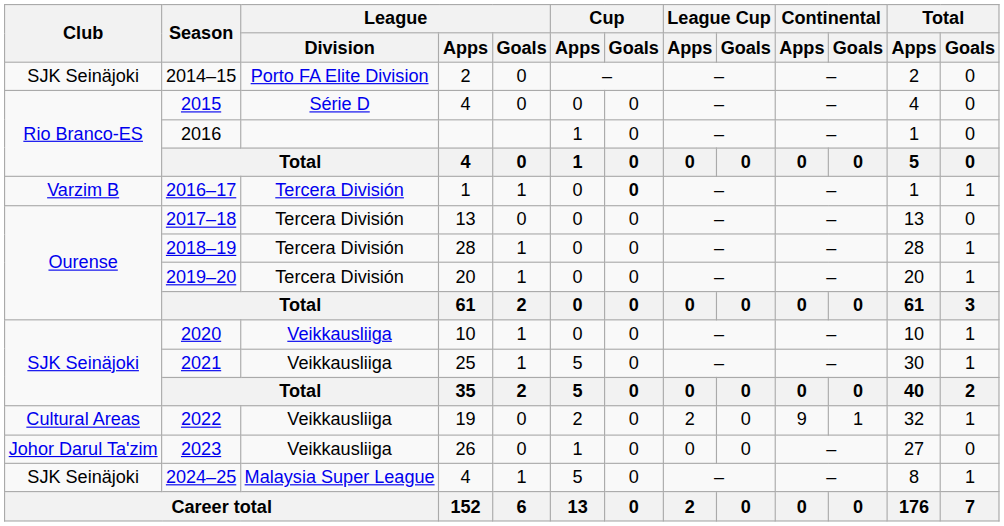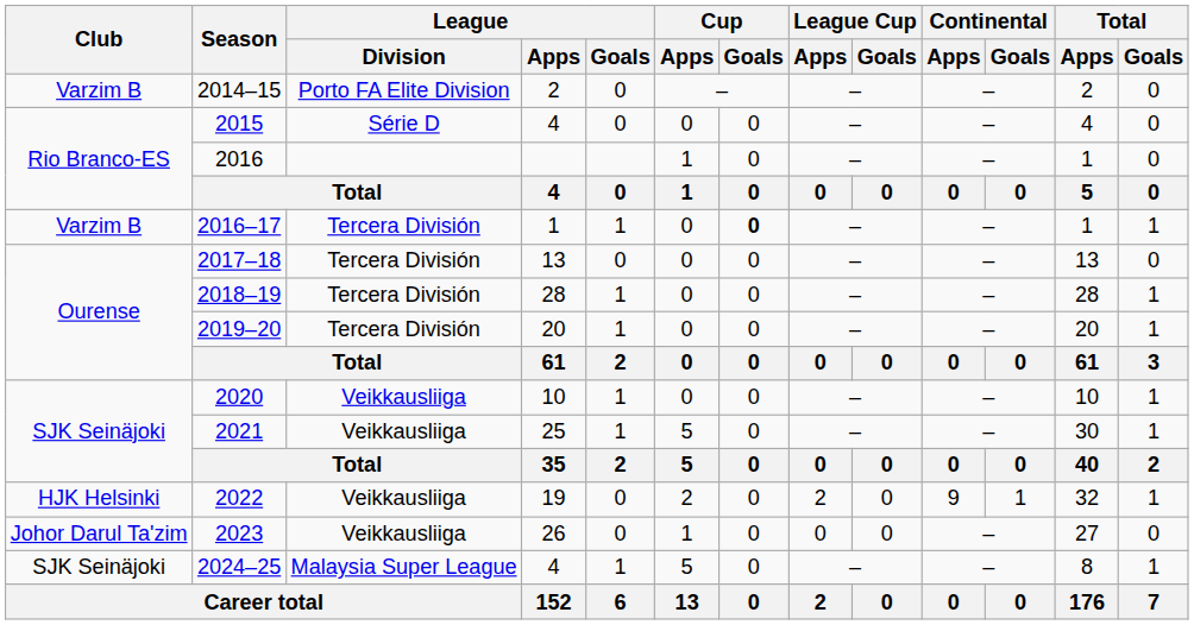2014–15 | Club: SJK Seinäjoki -> Varzim B
2022 | Club: Cultural Areas -> HJK Helsinki
